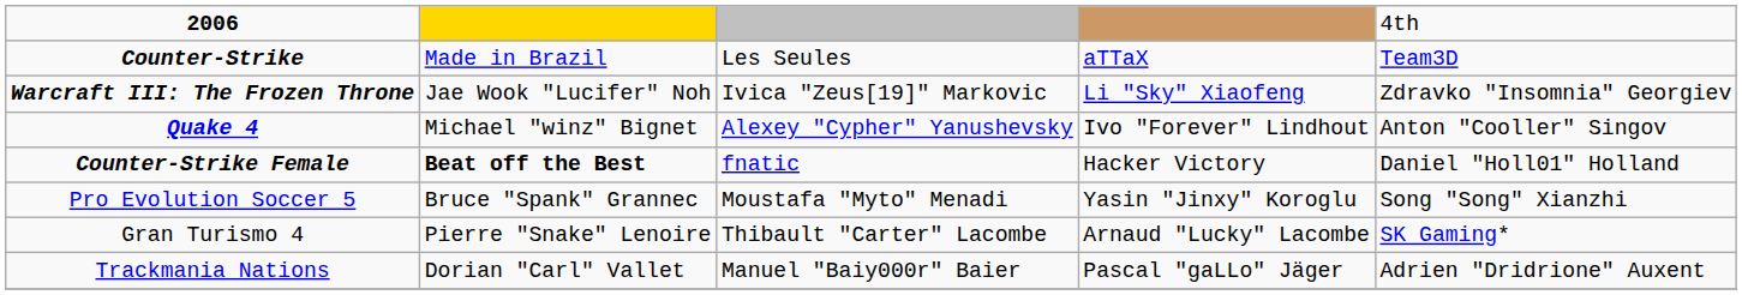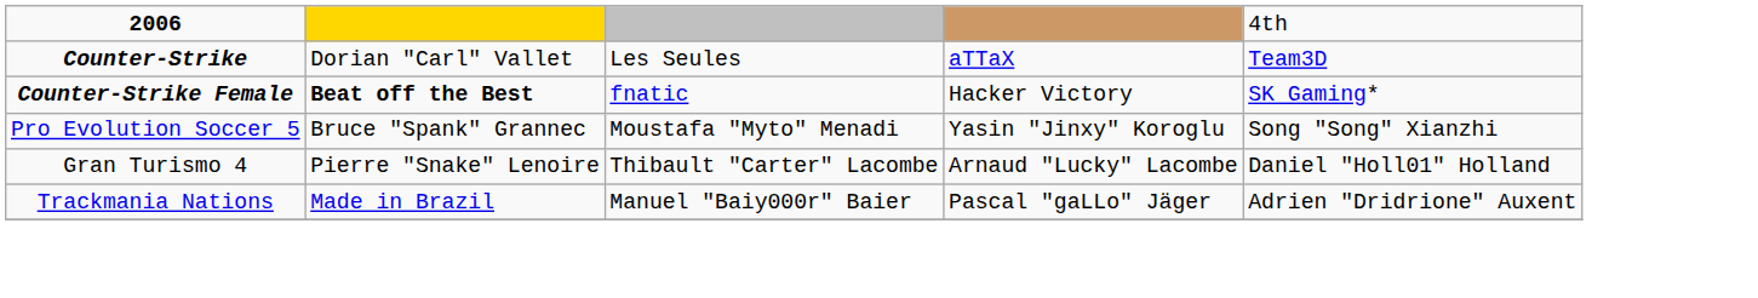Counter-Strike | column 2: Made in Brazil -> Dorian "Carl" Vallet
- row: Warcraft III: The Frozen Throne | Jae Wook "Lucifer" Noh | Ivica "Zeus[19]" Markovic | Li "Sky" Xiaofeng | Zdravko "Insomnia" Georgiev
- row: Quake 4 | Michael "winz" Bignet | Alexey "Cypher" Yanushevsky | Ivo "Forever" Lindhout | Anton "Cooller" Singov
Counter-Strike Female | column 5: Daniel "Holl01" Holland -> SK Gaming*
Gran Turismo 4 | column 5: SK Gaming* -> Daniel "Holl01" Holland
Trackmania Nations | column 2: Dorian "Carl" Vallet -> Made in Brazil
